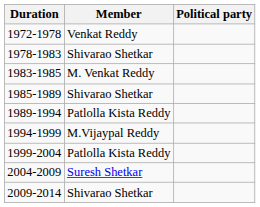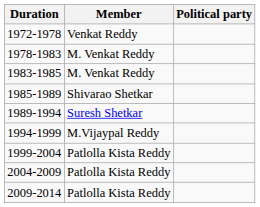1978-1983 | Member: Shivarao Shetkar -> M. Venkat Reddy
1989-1994 | Member: Patlolla Kista Reddy -> Suresh Shetkar
2004-2009 | Member: Suresh Shetkar -> Patlolla Kista Reddy
2009-2014 | Member: Shivarao Shetkar -> Patlolla Kista Reddy
